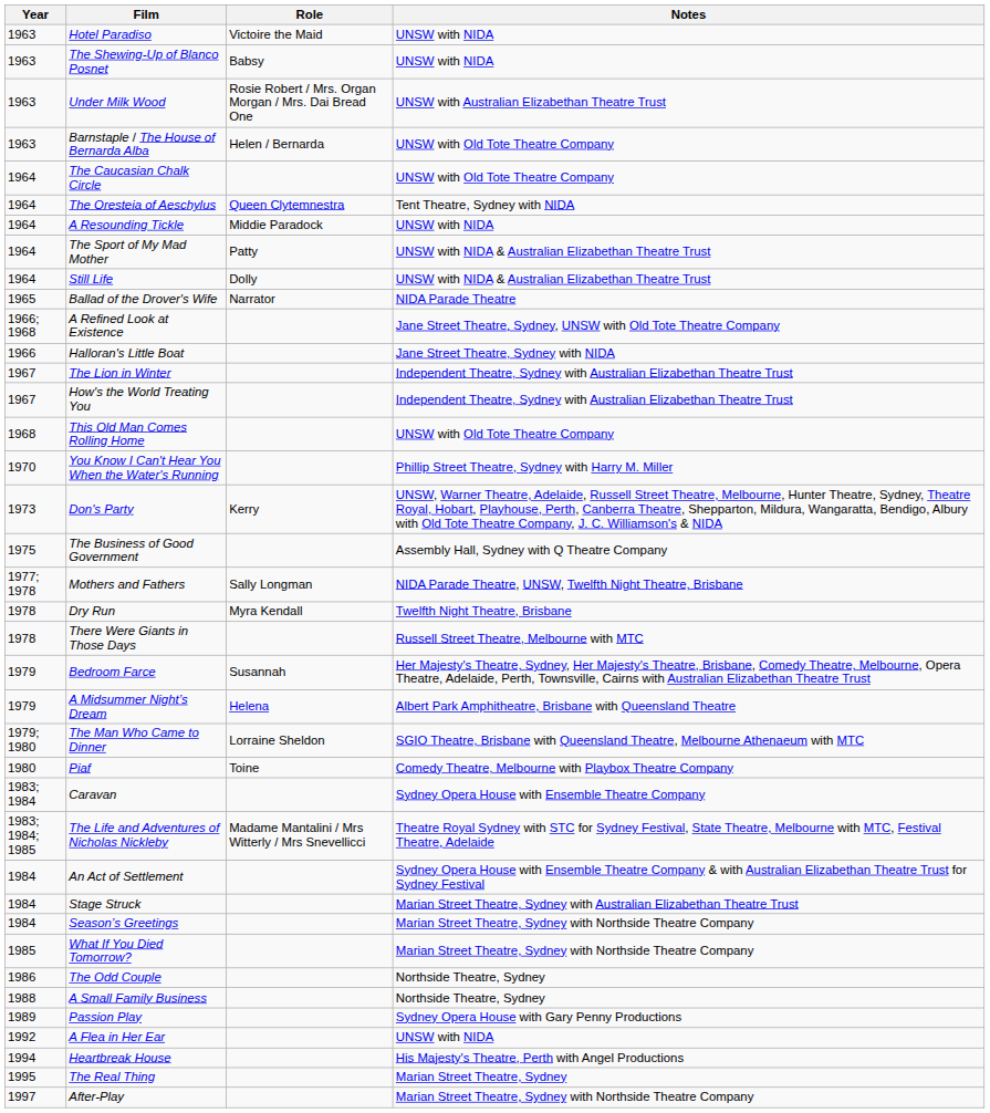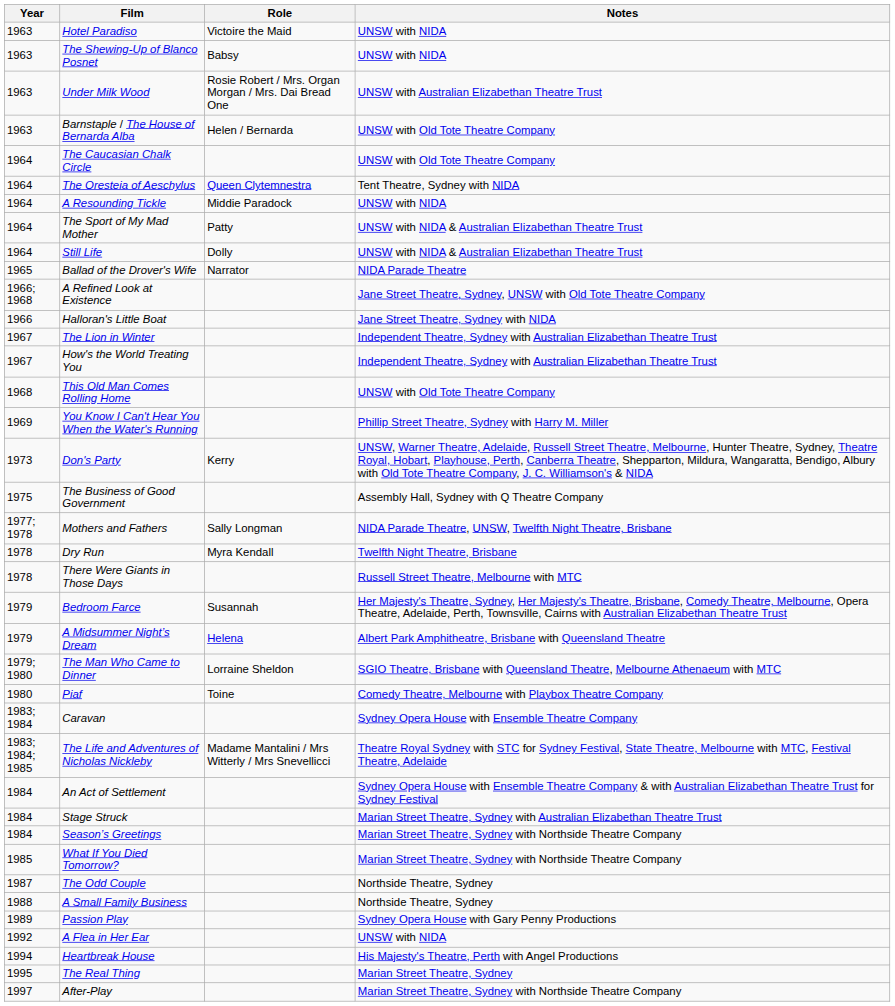You Know I Can't Hear You When the Water's Running | Year: 1970 -> 1969
The Odd Couple | Year: 1986 -> 1987
